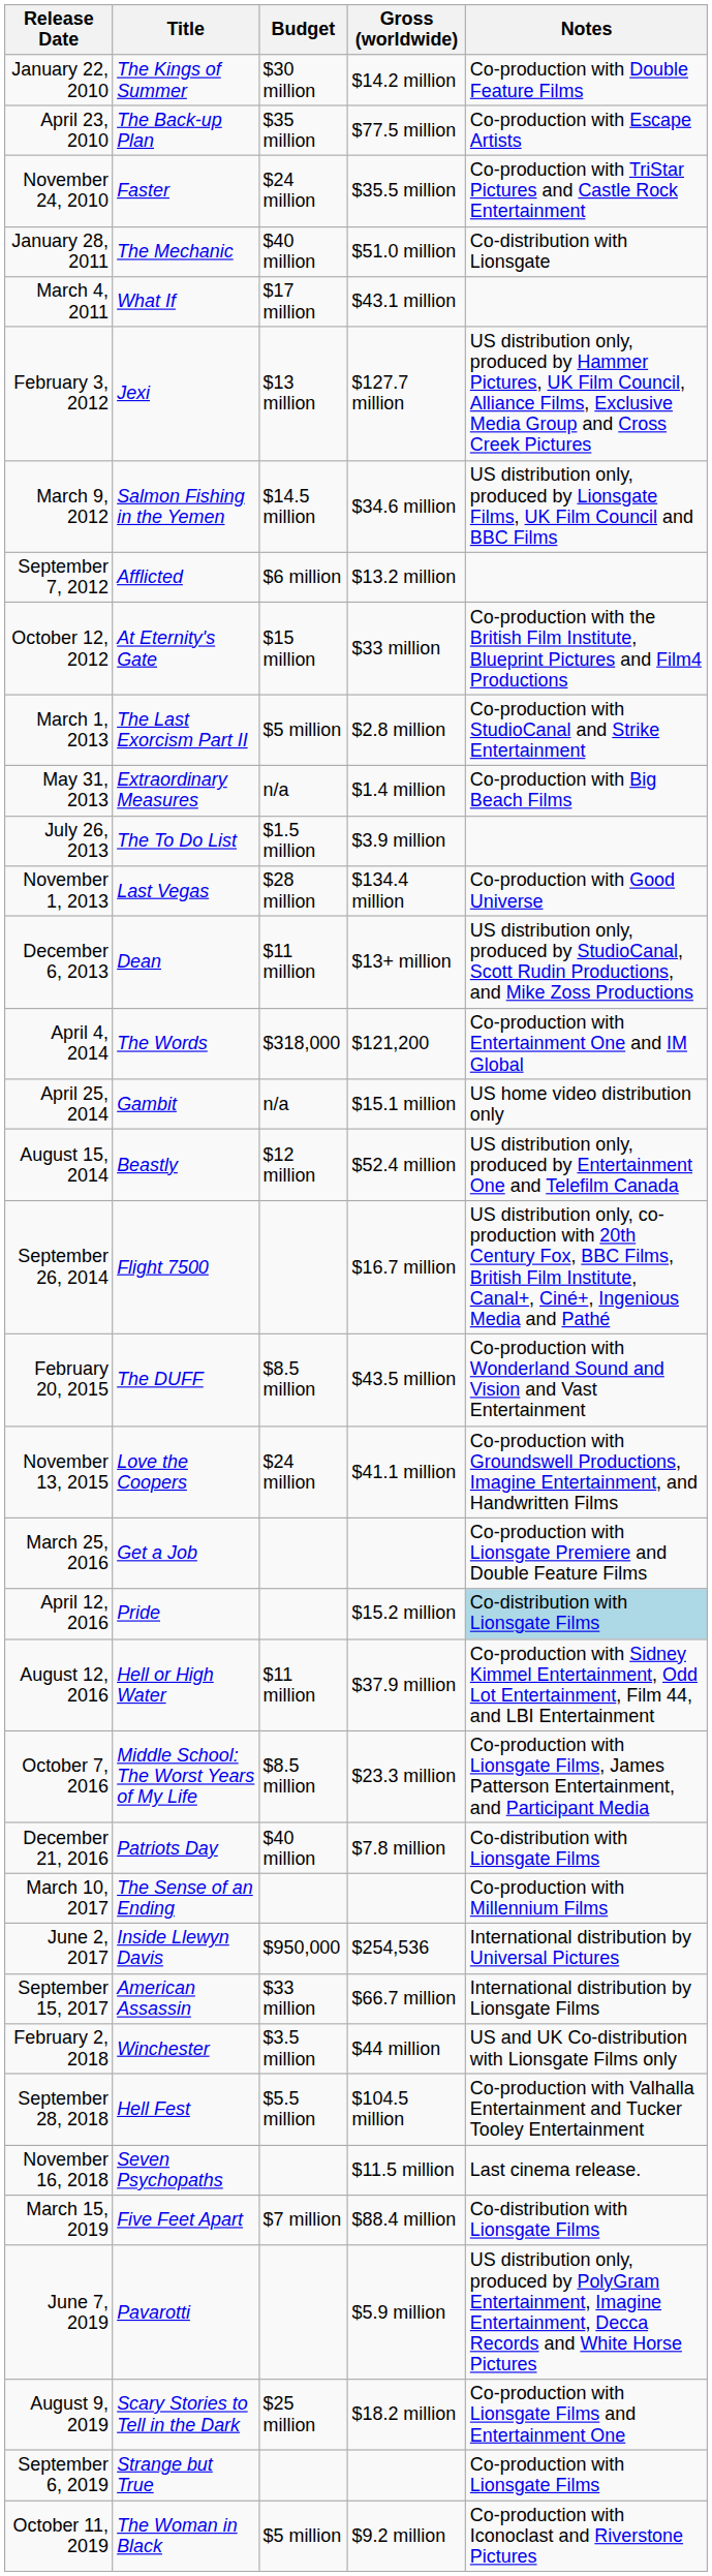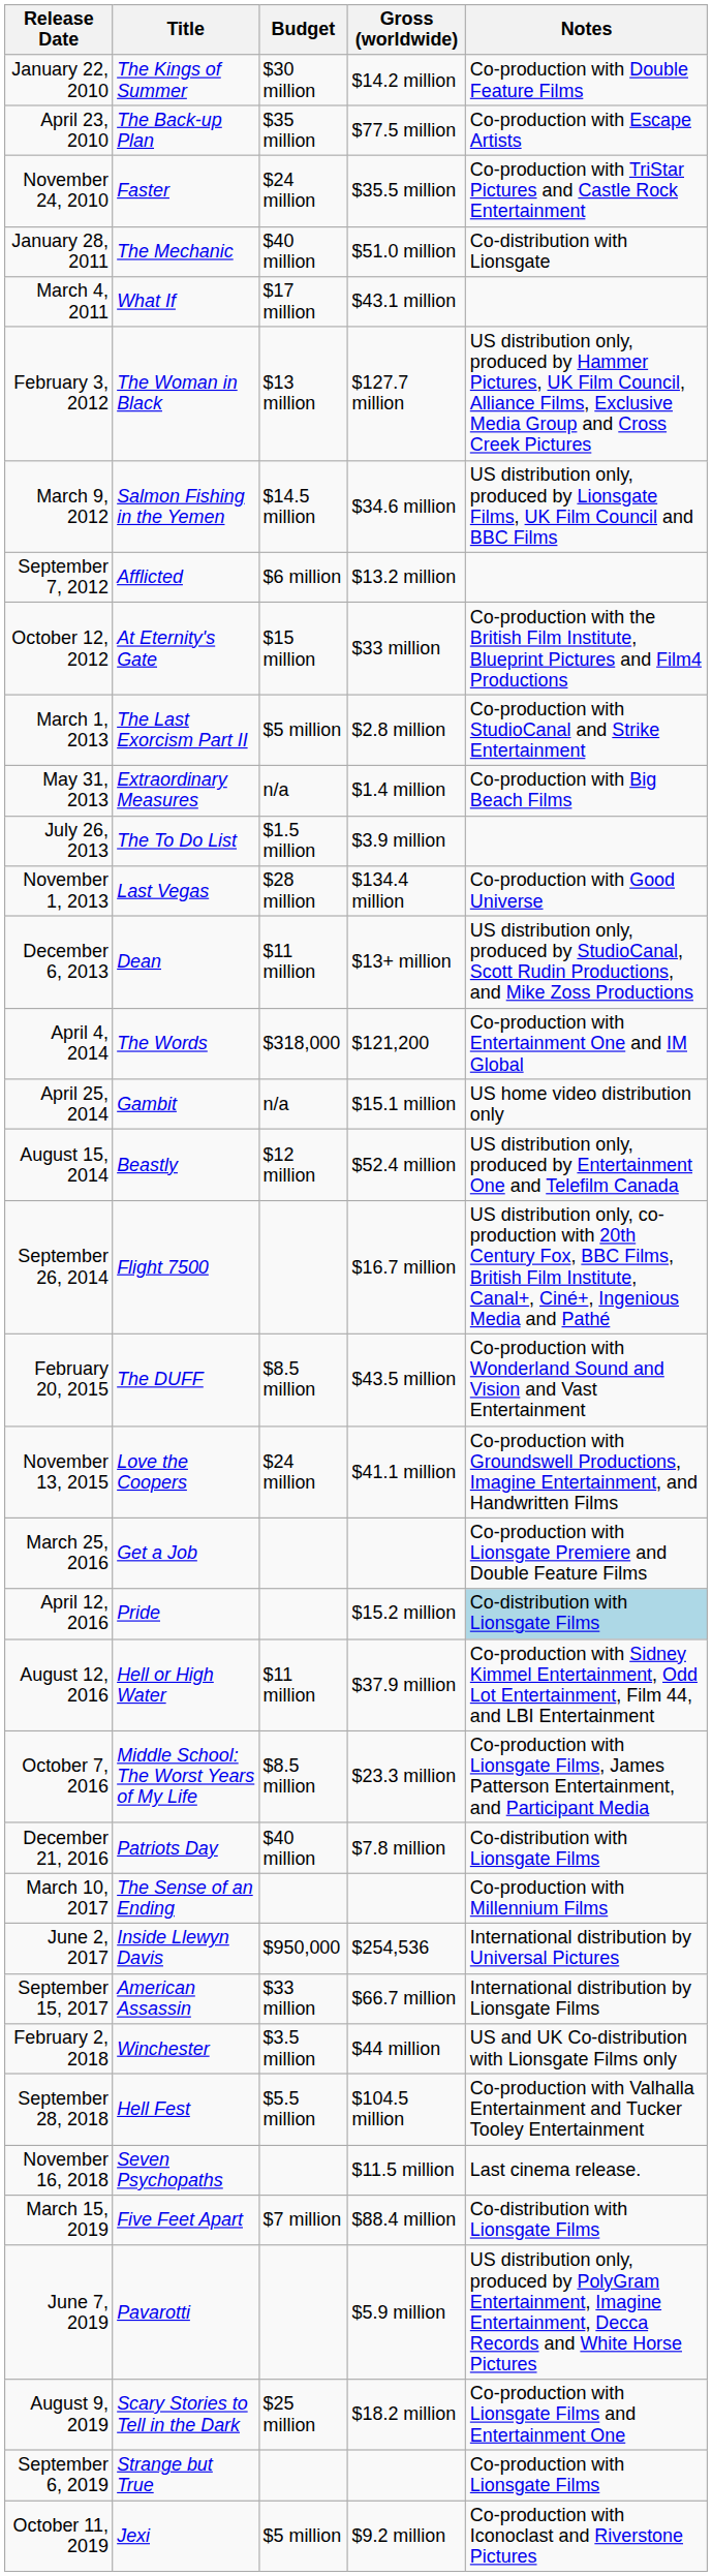February 3, 2012 | Title: Jexi -> The Woman in Black
October 11, 2019 | Title: The Woman in Black -> Jexi
